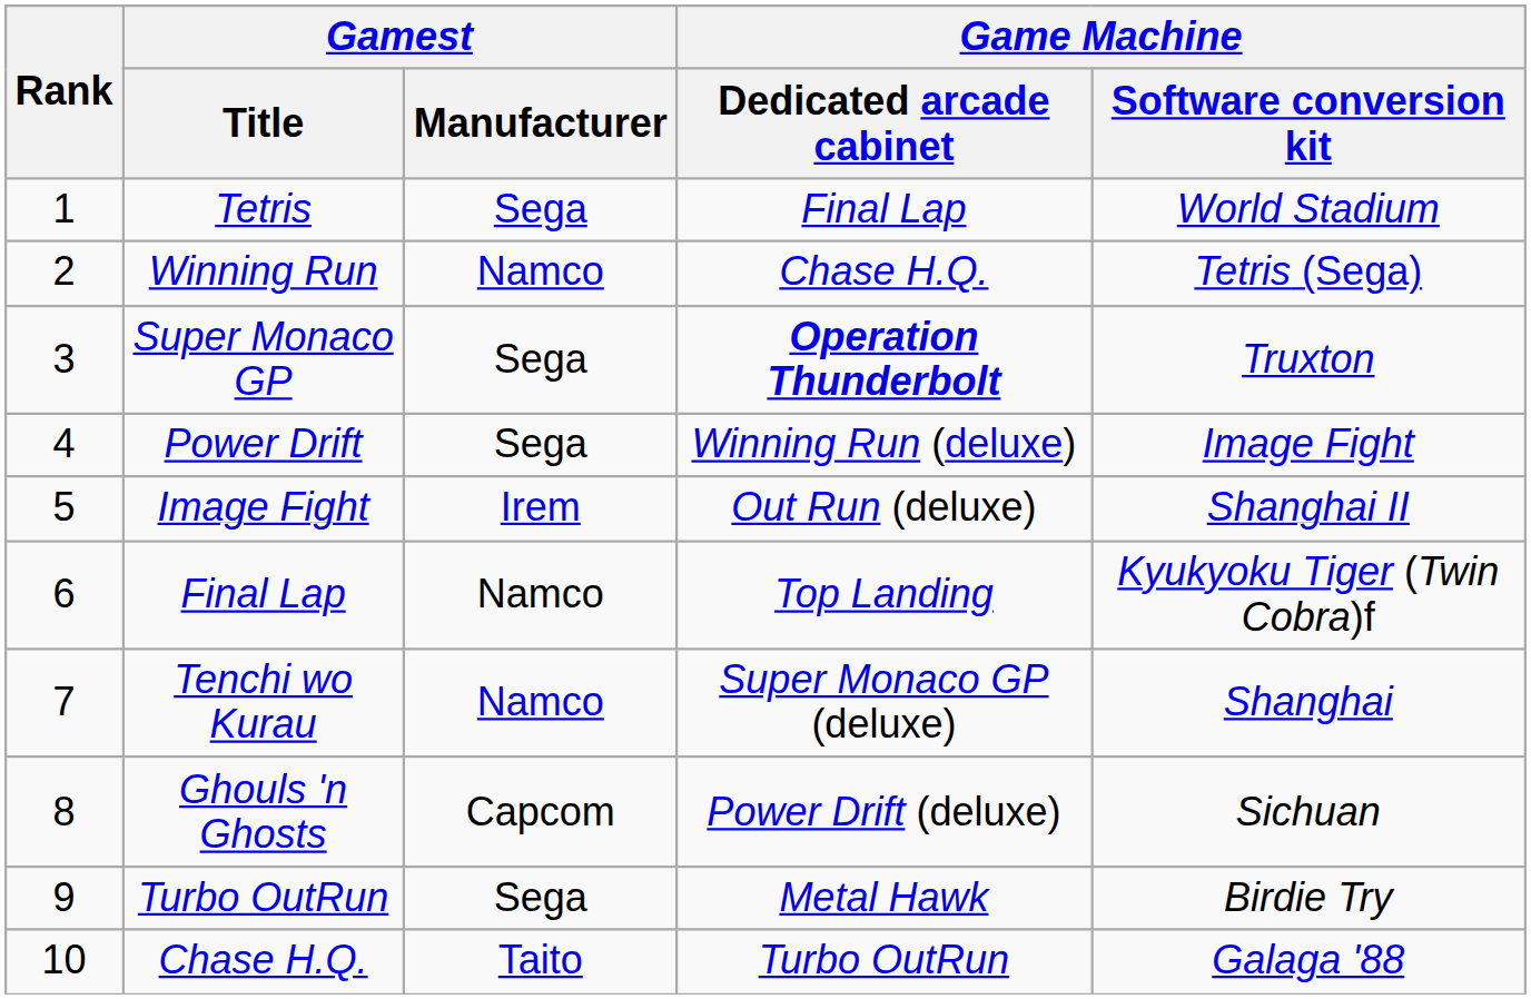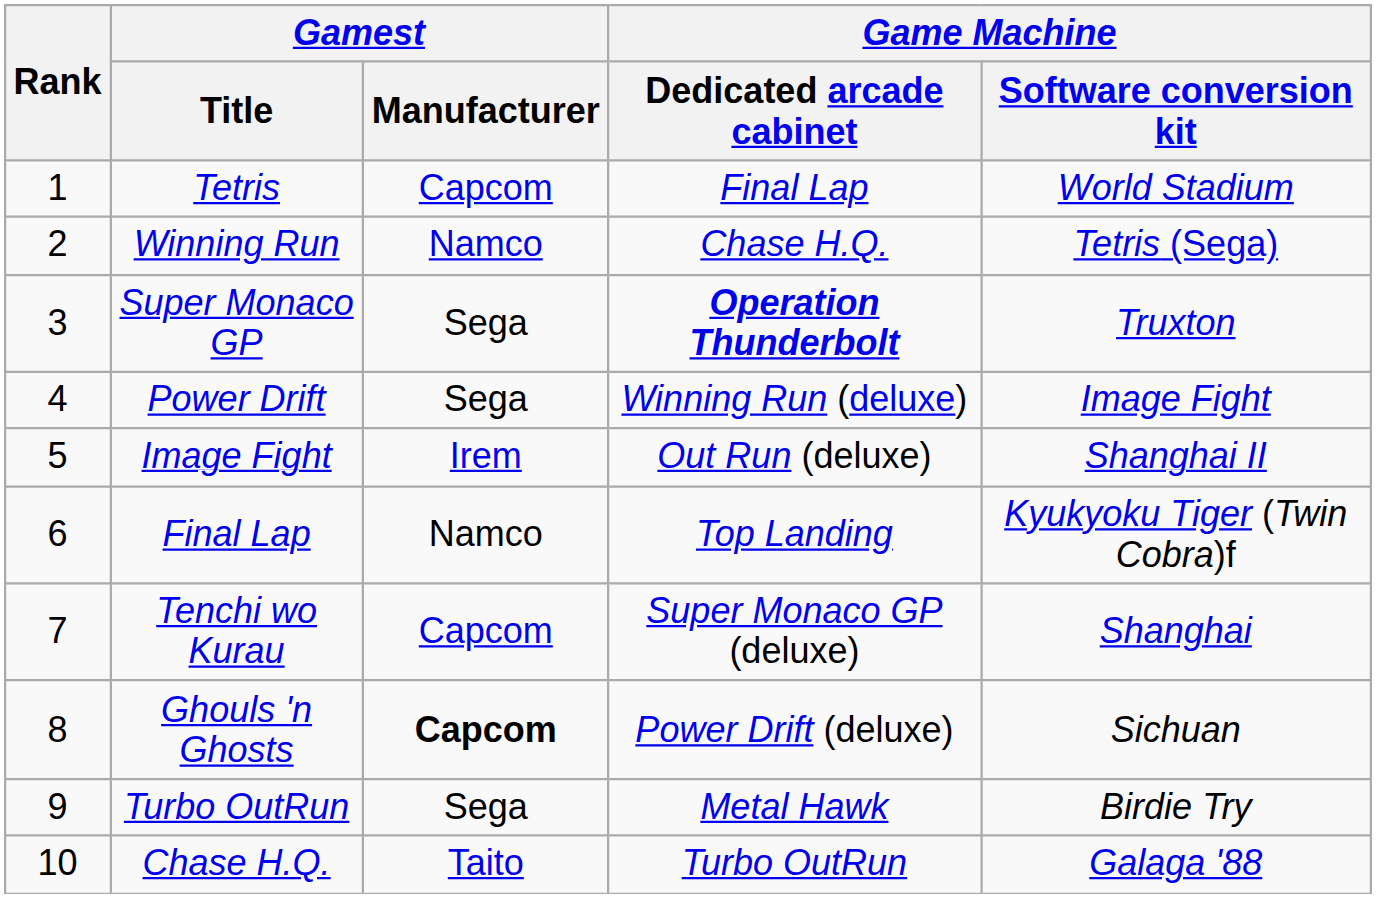Tetris | Gamest / Manufacturer: Sega -> Capcom
Tenchi wo Kurau | Gamest / Manufacturer: Namco -> Capcom
Ghouls 'n Ghosts | Gamest / Manufacturer: normal -> bold
